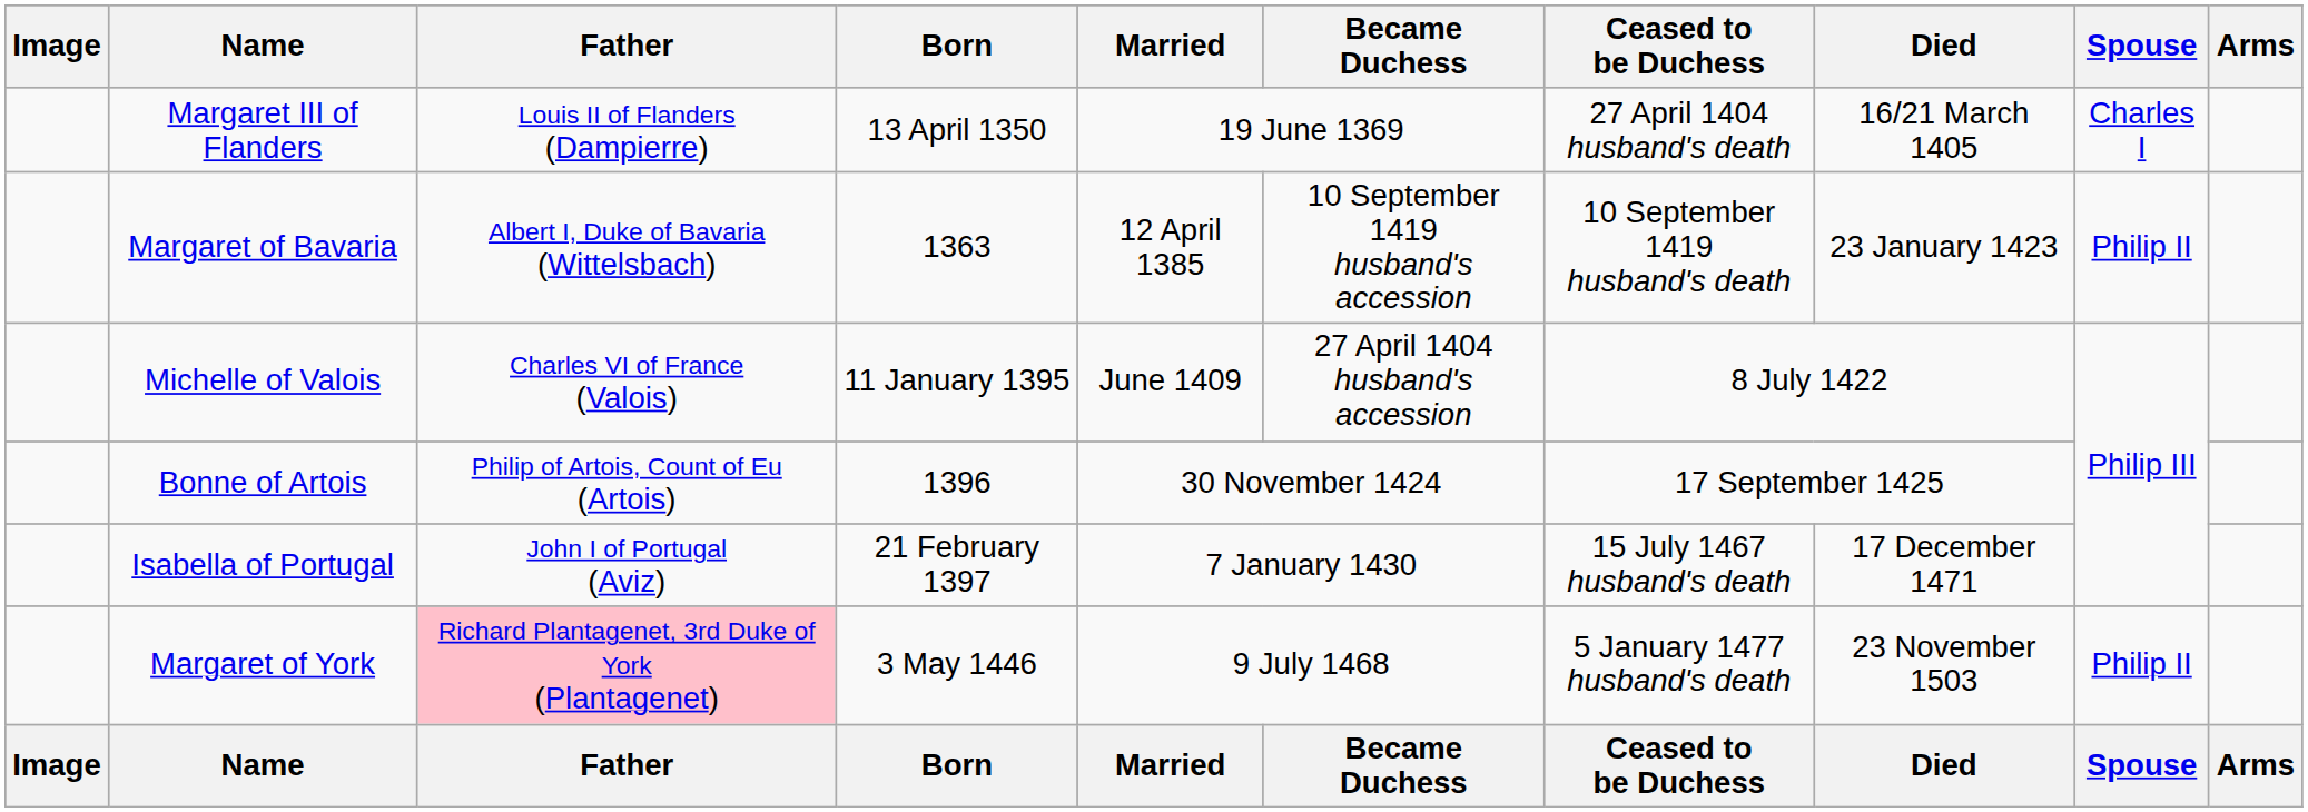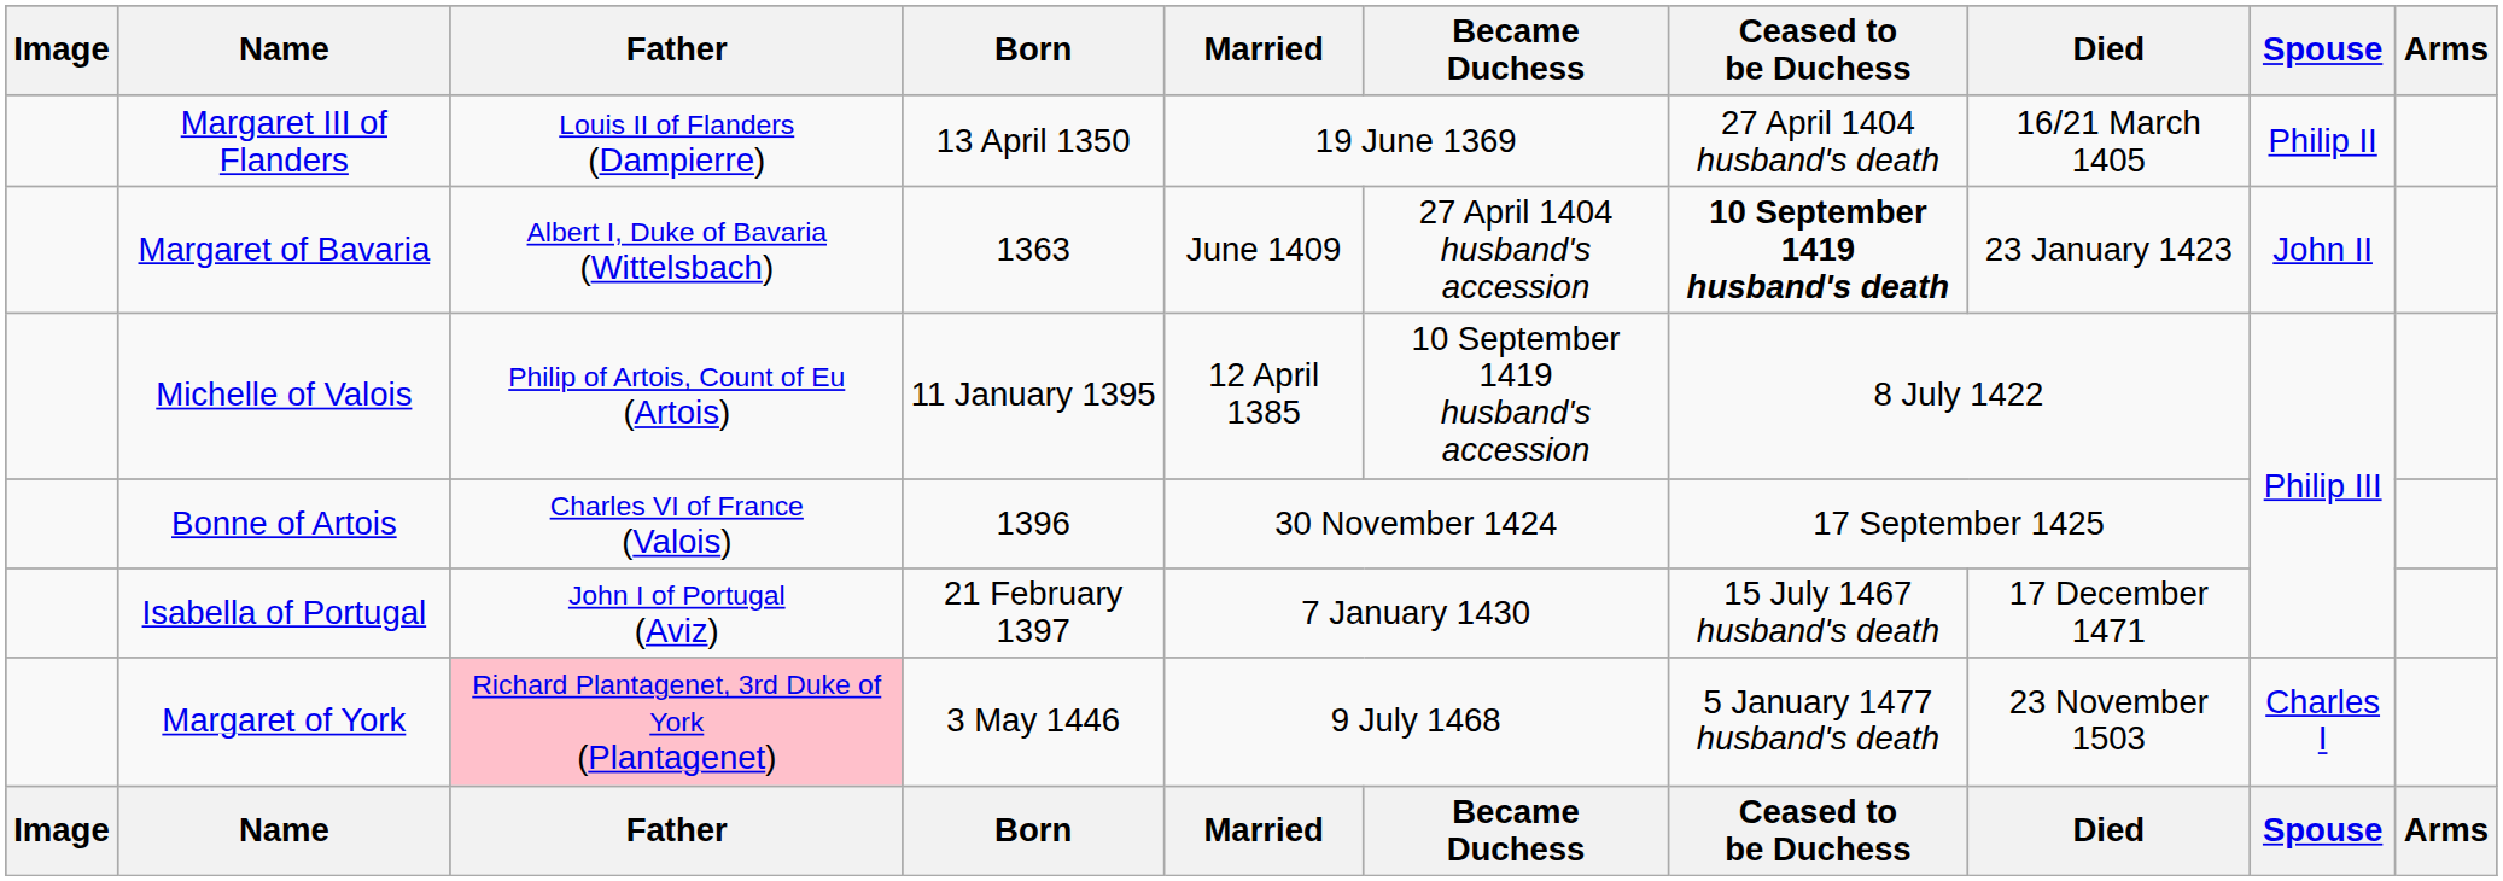Margaret III of Flanders | Spouse: Charles I -> Philip II
Margaret of Bavaria | Married: 12 April 1385 -> June 1409
Margaret of Bavaria | Became Duchess: 10 September 1419 husband's accession -> 27 April 1404 husband's accession
Margaret of Bavaria | Ceased to be Duchess: normal -> bold
Margaret of Bavaria | Spouse: Philip II -> John II
Michelle of Valois | Father: Charles VI of France (Valois) -> Philip of Artois, Count of Eu (Artois)
Michelle of Valois | Married: June 1409 -> 12 April 1385
Michelle of Valois | Became Duchess: 27 April 1404 husband's accession -> 10 September 1419 husband's accession
Bonne of Artois | Father: Philip of Artois, Count of Eu (Artois) -> Charles VI of France (Valois)
Margaret of York | Spouse: Philip II -> Charles I
